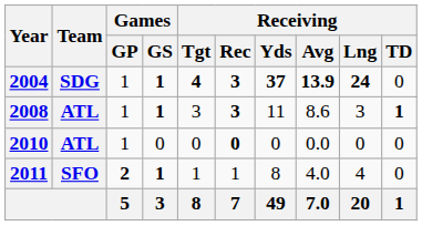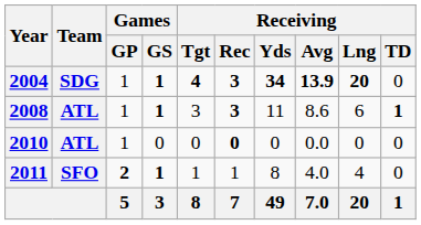2004 | Receiving / Yds: 37 -> 34
2004 | Receiving / Lng: 24 -> 20
2008 | Receiving / Lng: 3 -> 6
